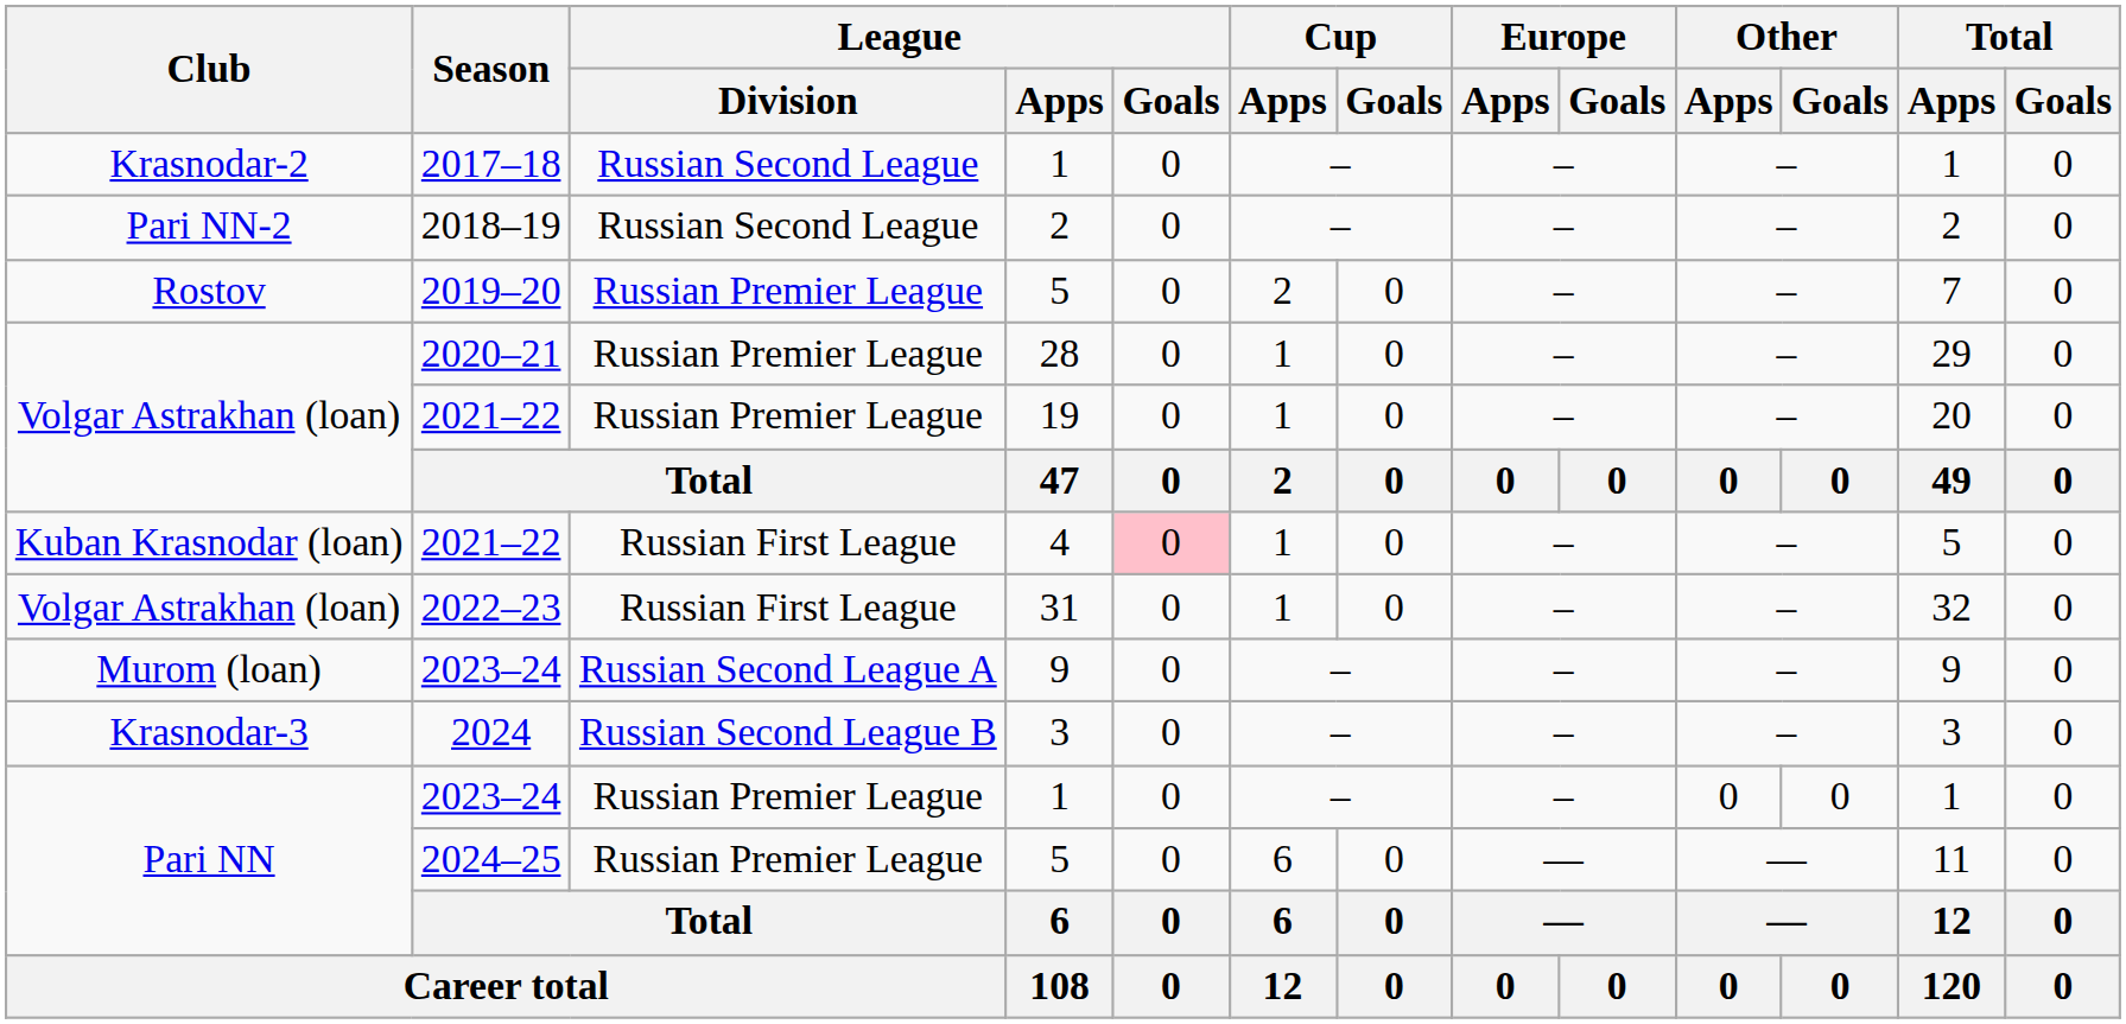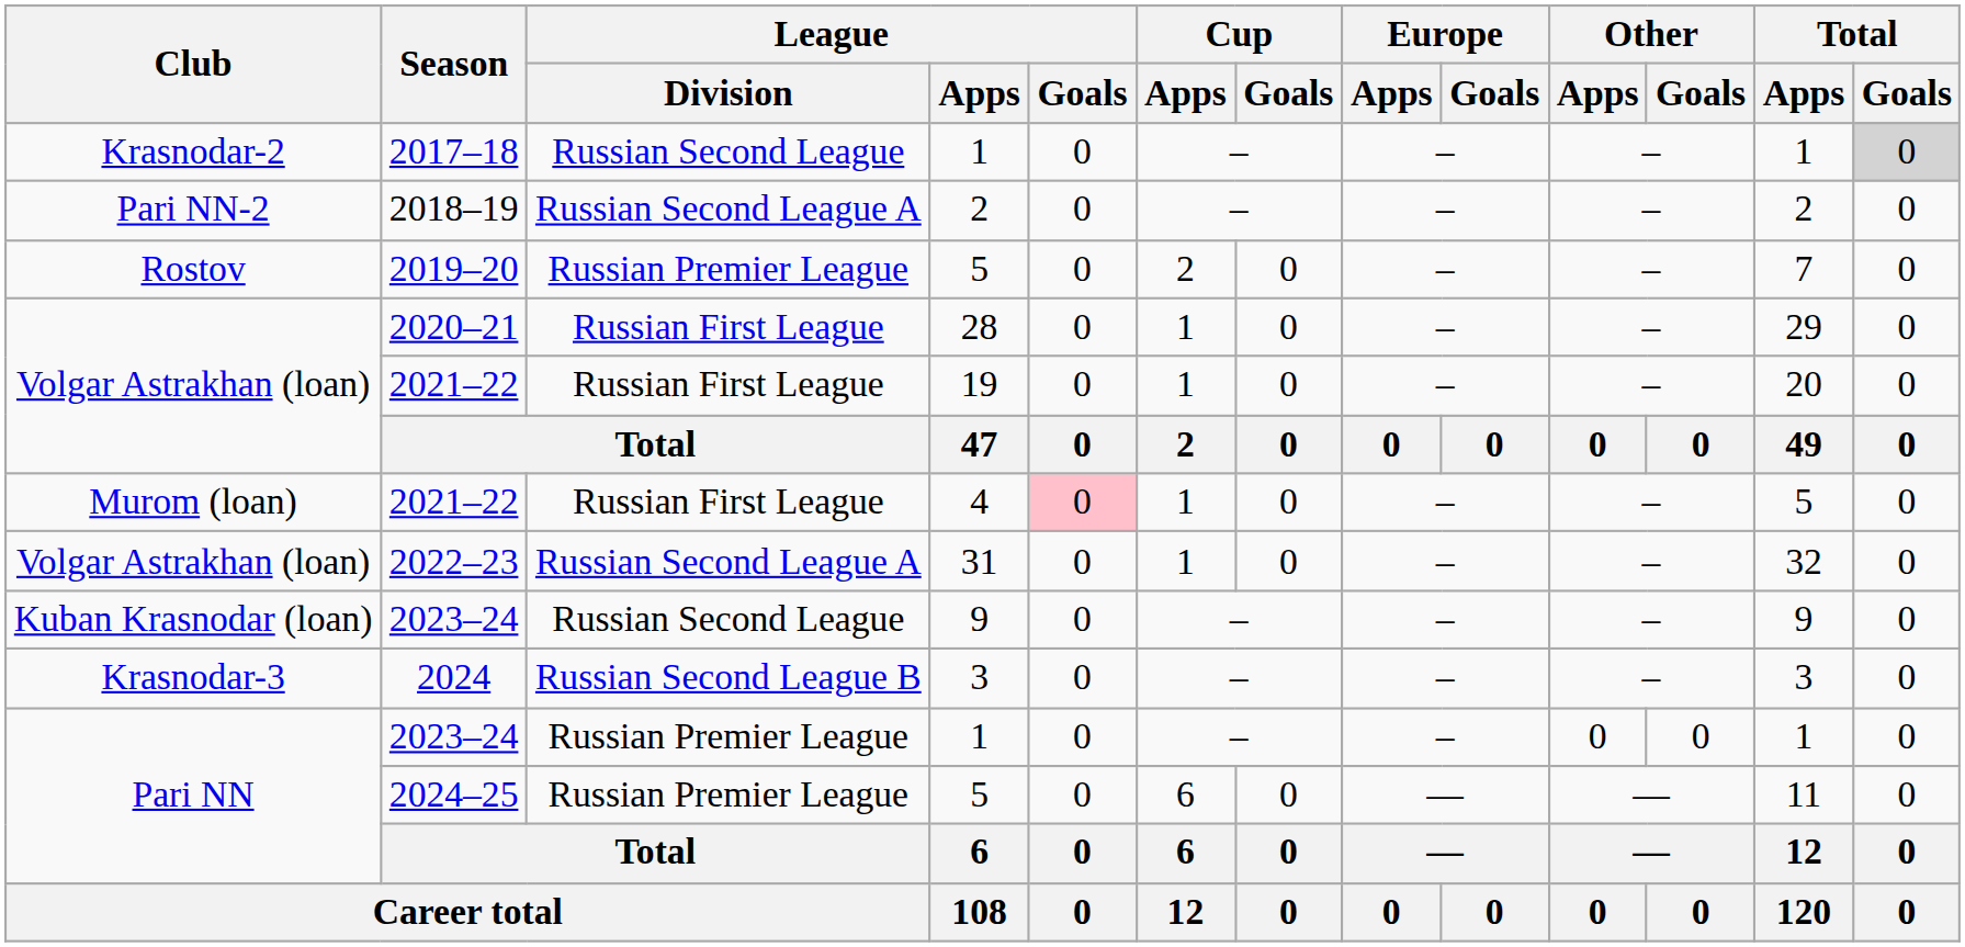2017–18 | Total / Goals: no background -> lightgrey background
2018–19 | League / Division: Russian Second League -> Russian Second League A
2020–21 | League / Division: Russian Premier League -> Russian First League
2021–22 / 19 | League / Division: Russian Premier League -> Russian First League
2021–22 / 4 | Club: Kuban Krasnodar (loan) -> Murom (loan)
2022–23 | League / Division: Russian First League -> Russian Second League A
2023–24 / 9 | Club: Murom (loan) -> Kuban Krasnodar (loan)
2023–24 / 9 | League / Division: Russian Second League A -> Russian Second League
